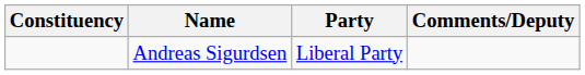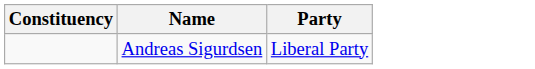- column: Comments/Deputy
